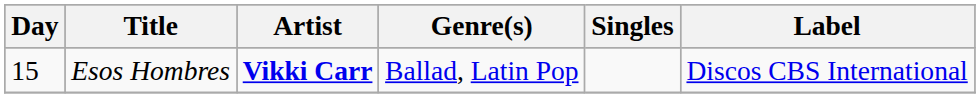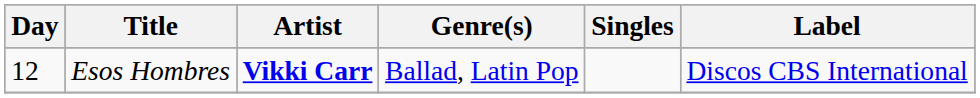Esos Hombres | Day: 15 -> 12
